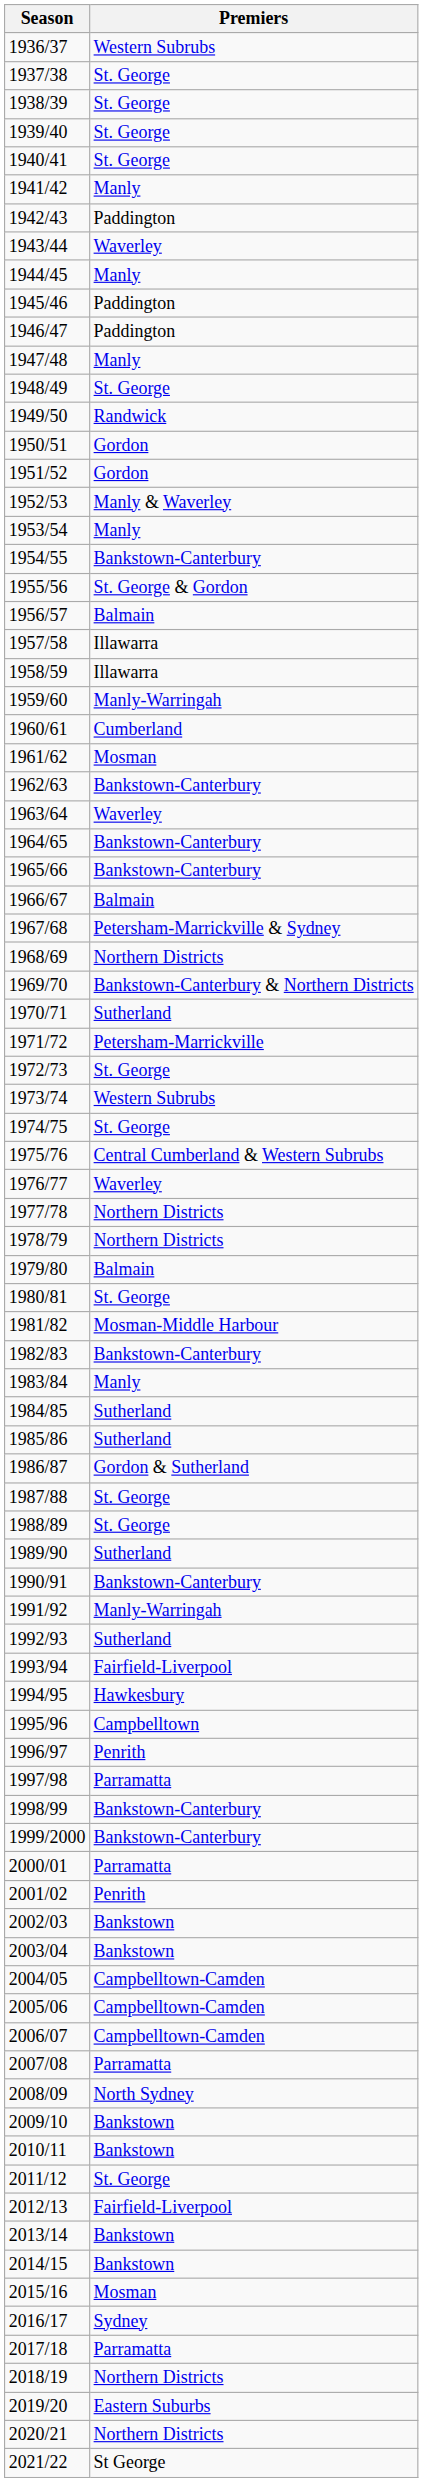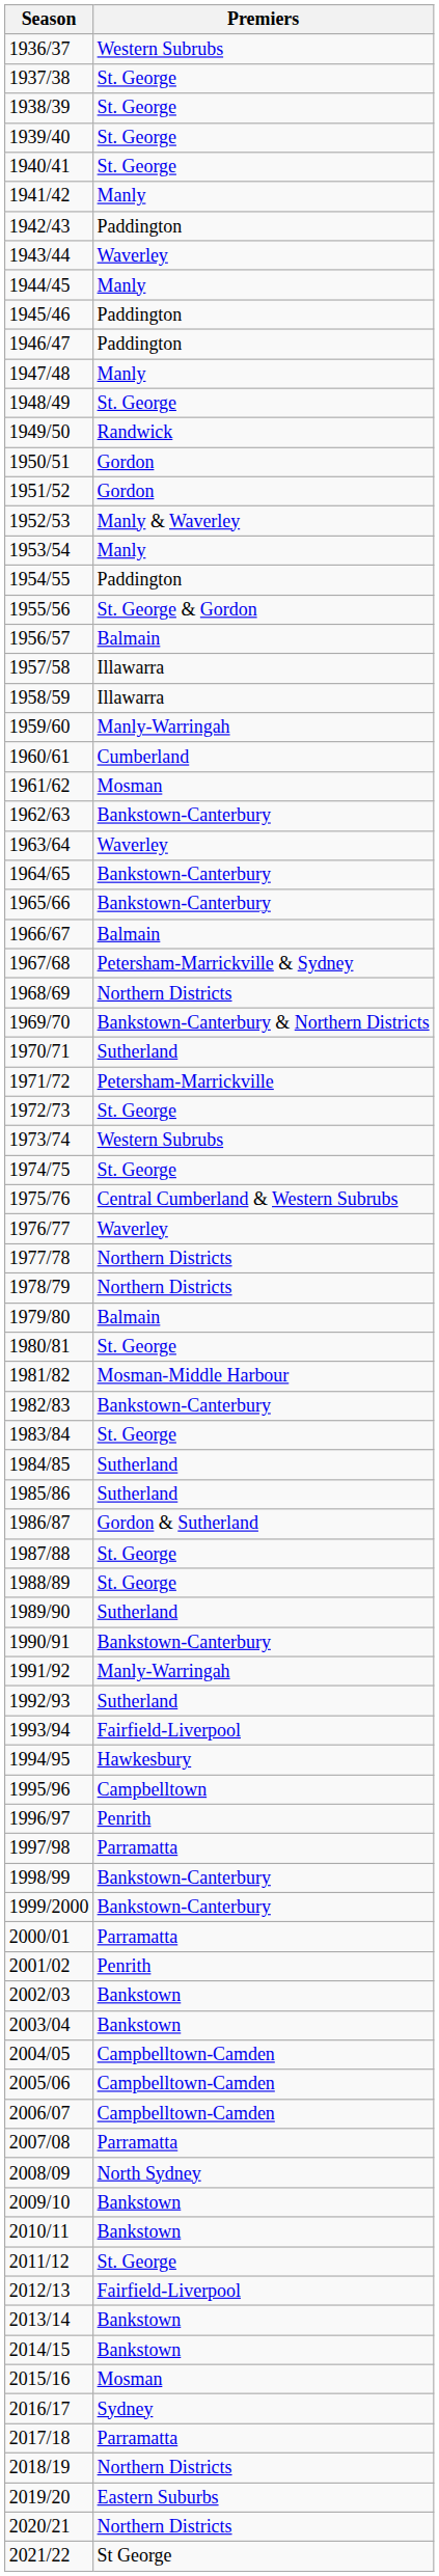1954/55 | Premiers: Bankstown-Canterbury -> Paddington
1983/84 | Premiers: Manly -> St. George
